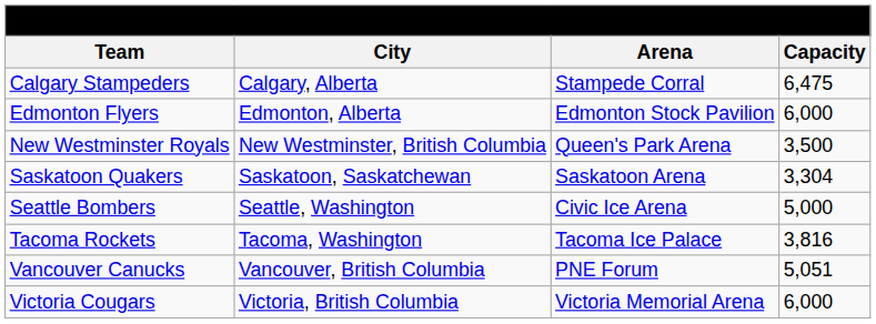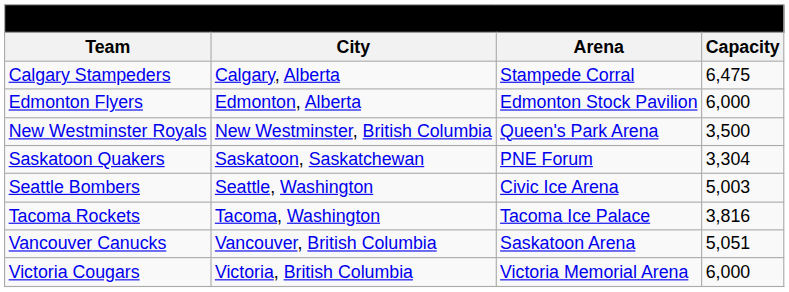Saskatoon Quakers | Arena: Saskatoon Arena -> PNE Forum
Seattle Bombers | Capacity: 5,000 -> 5,003
Vancouver Canucks | Arena: PNE Forum -> Saskatoon Arena
